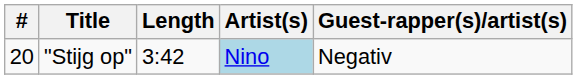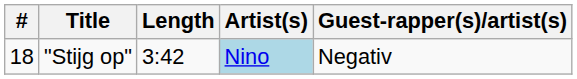"Stijg op" | #: 20 -> 18
